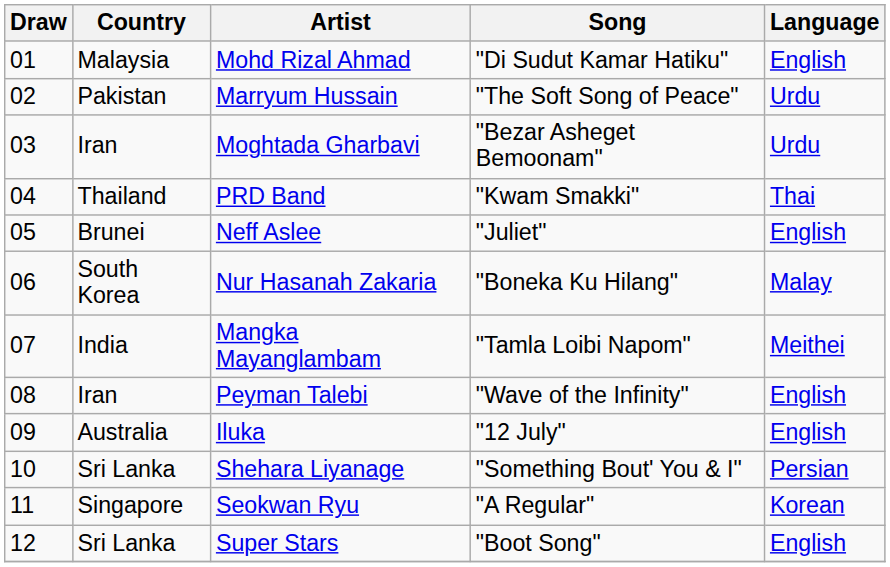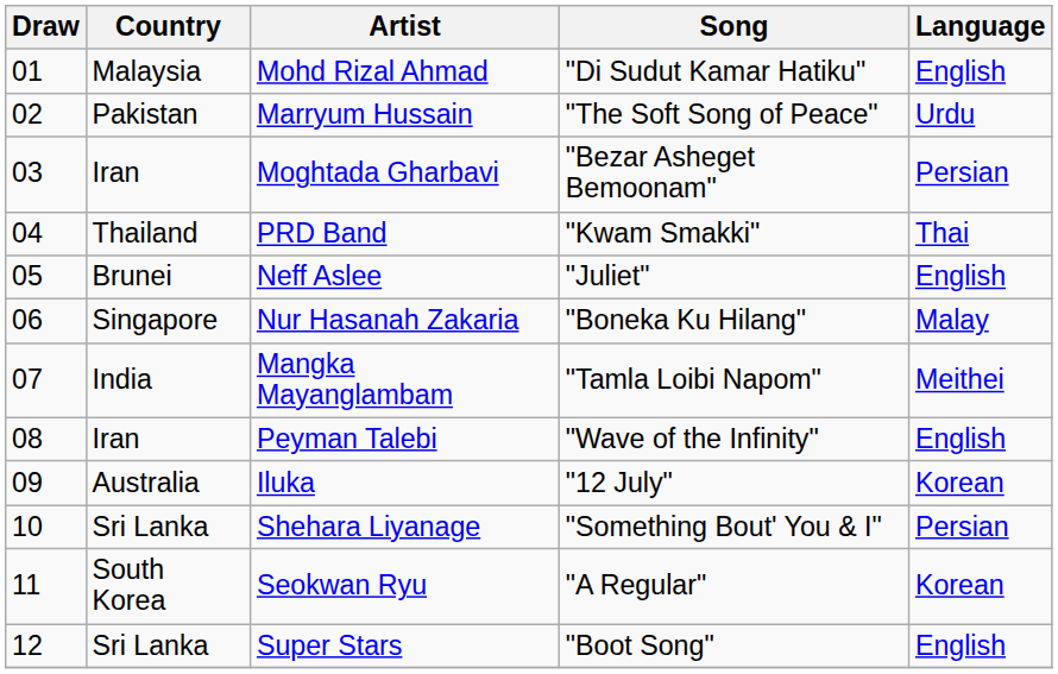Moghtada Gharbavi | Language: Urdu -> Persian
Nur Hasanah Zakaria | Country: South Korea -> Singapore
Iluka | Language: English -> Korean
Seokwan Ryu | Country: Singapore -> South Korea
